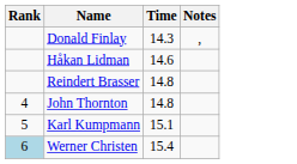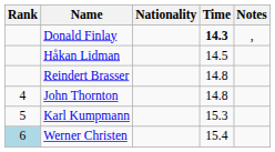+ column: Nationality
Donald Finlay | Time: normal -> bold
Håkan Lidman | Time: 14.6 -> 14.5
Karl Kumpmann | Time: 15.1 -> 15.3
